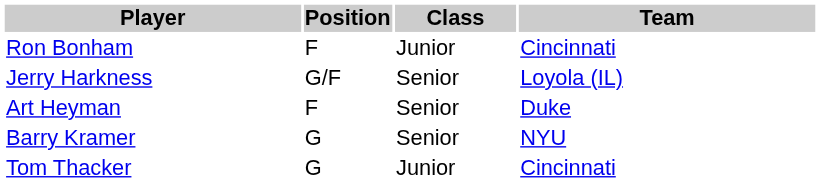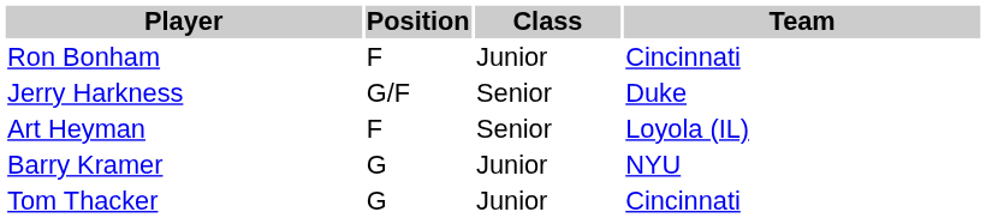Jerry Harkness | Team: Loyola (IL) -> Duke
Art Heyman | Team: Duke -> Loyola (IL)
Barry Kramer | Class: Senior -> Junior
